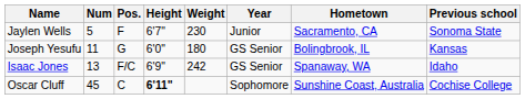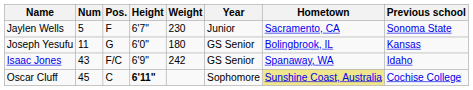Isaac Jones | Num: 13 -> 43
Oscar Cluff | Hometown: no background -> khaki background
